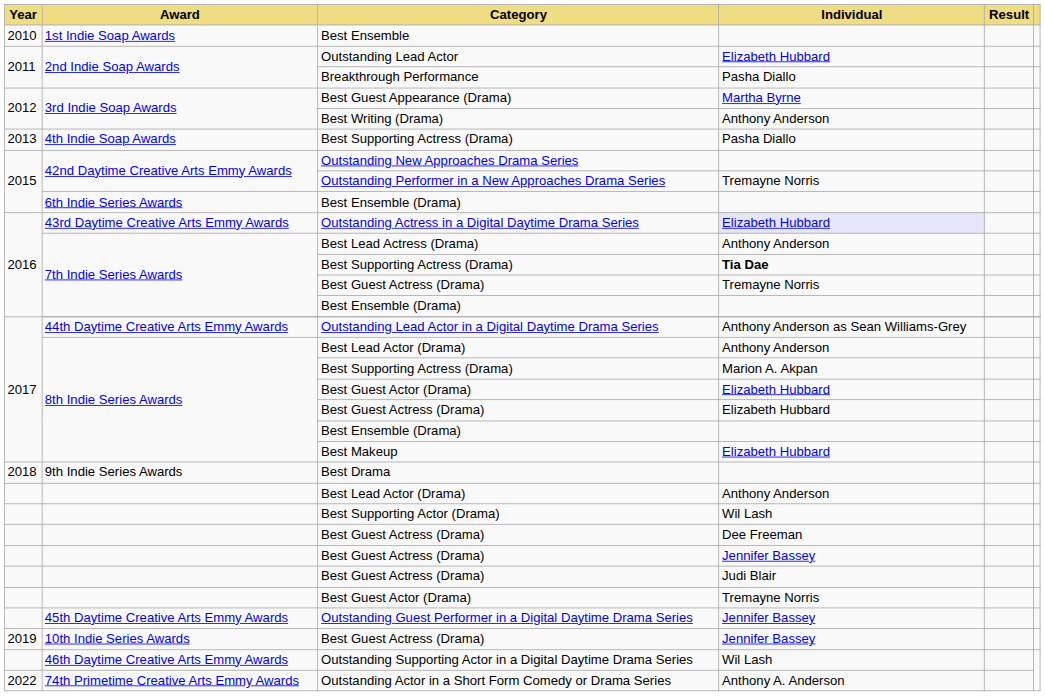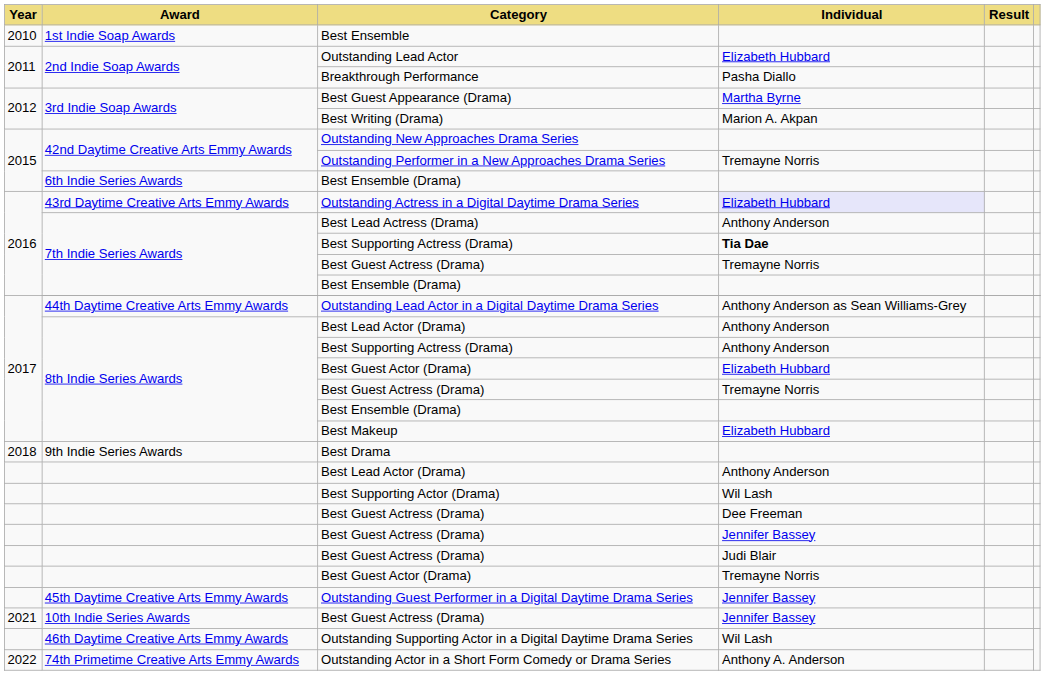Best Writing (Drama) | Individual: Anthony Anderson -> Marion A. Akpan
- row: 2013 | 4th Indie Soap Awards | Best Supporting Actress (Drama) | Pasha Diallo
8th Indie Series Awards / Best Supporting Actress (Drama) | Individual: Marion A. Akpan -> Anthony Anderson
8th Indie Series Awards / Best Guest Actress (Drama) | Individual: Elizabeth Hubbard -> Tremayne Norris
10th Indie Series Awards / Best Guest Actress (Drama) | Year: 2019 -> 2021
